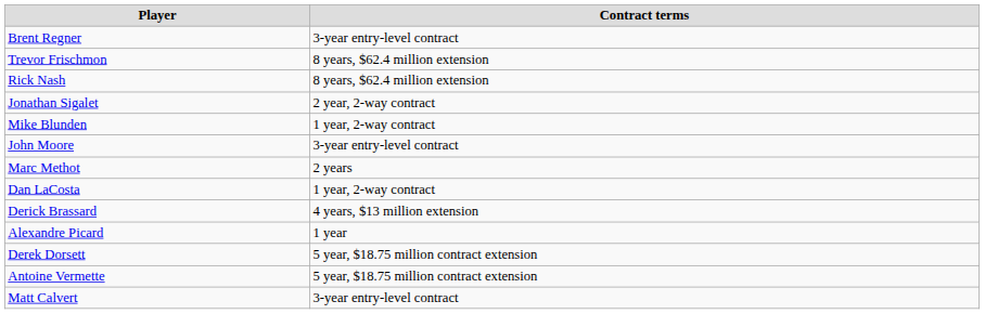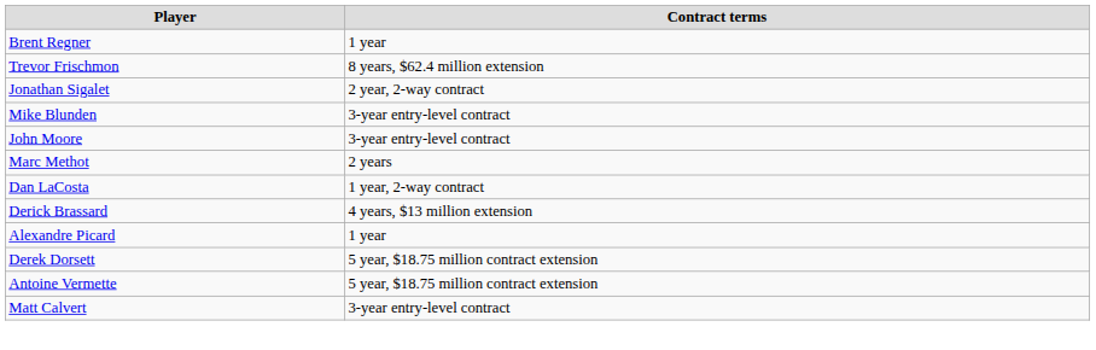Brent Regner | Contract terms: 3-year entry-level contract -> 1 year
- row: Rick Nash | 8 years, $62.4 million extension
Mike Blunden | Contract terms: 1 year, 2-way contract -> 3-year entry-level contract
